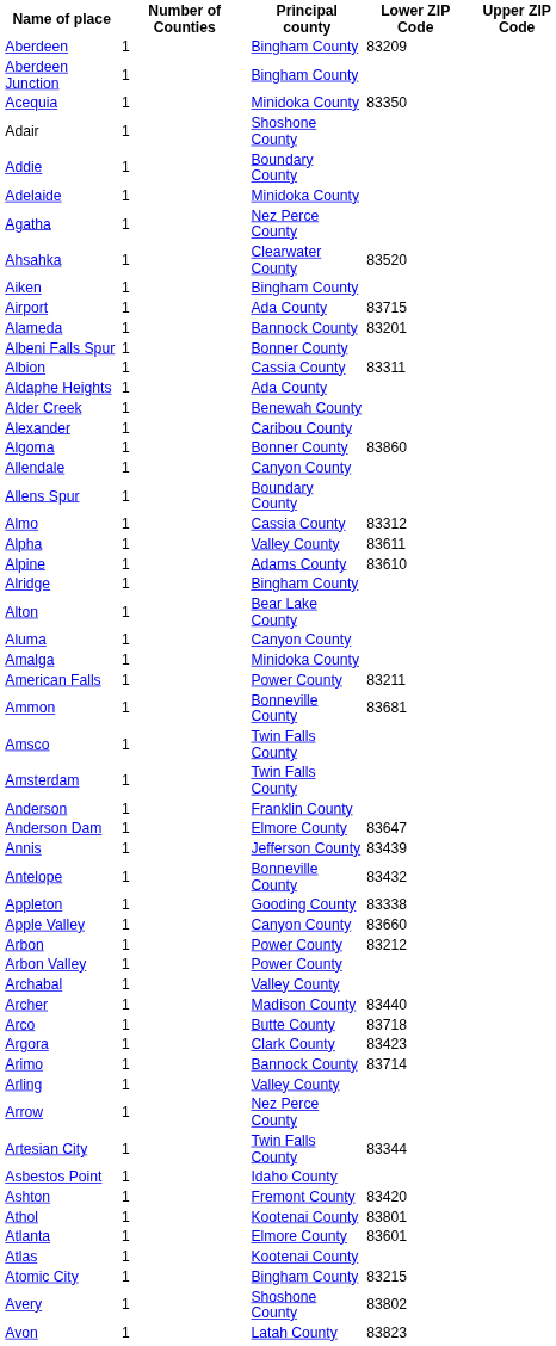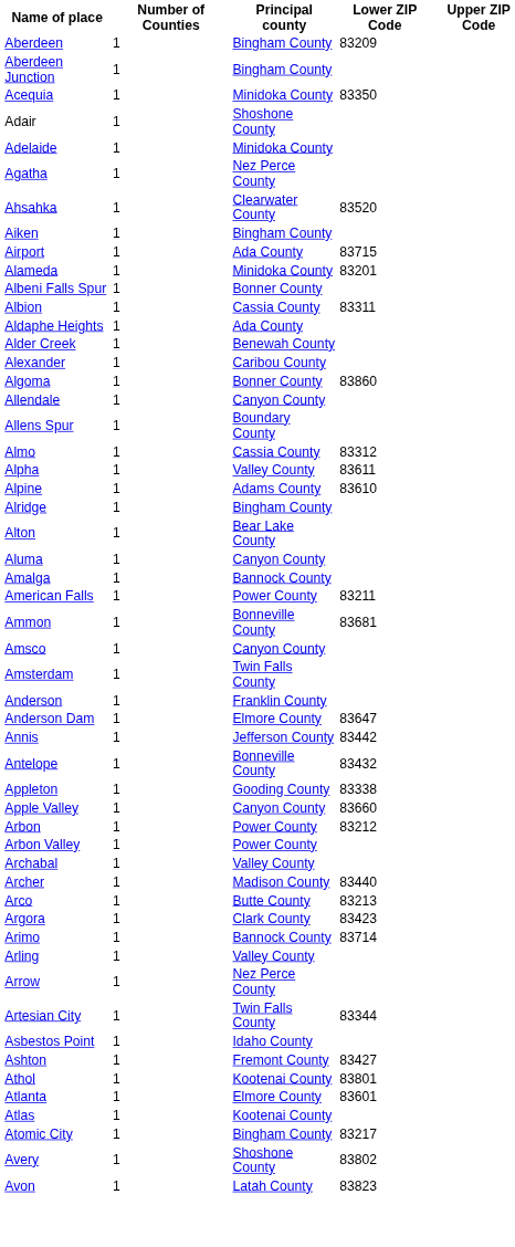- row: Addie | 1 | Boundary County
Alameda | Principal county: Bannock County -> Minidoka County
Amalga | Principal county: Minidoka County -> Bannock County
Amsco | Principal county: Twin Falls County -> Canyon County
Annis | Lower ZIP Code: 83439 -> 83442
Arco | Lower ZIP Code: 83718 -> 83213
Ashton | Lower ZIP Code: 83420 -> 83427
Atomic City | Lower ZIP Code: 83215 -> 83217
